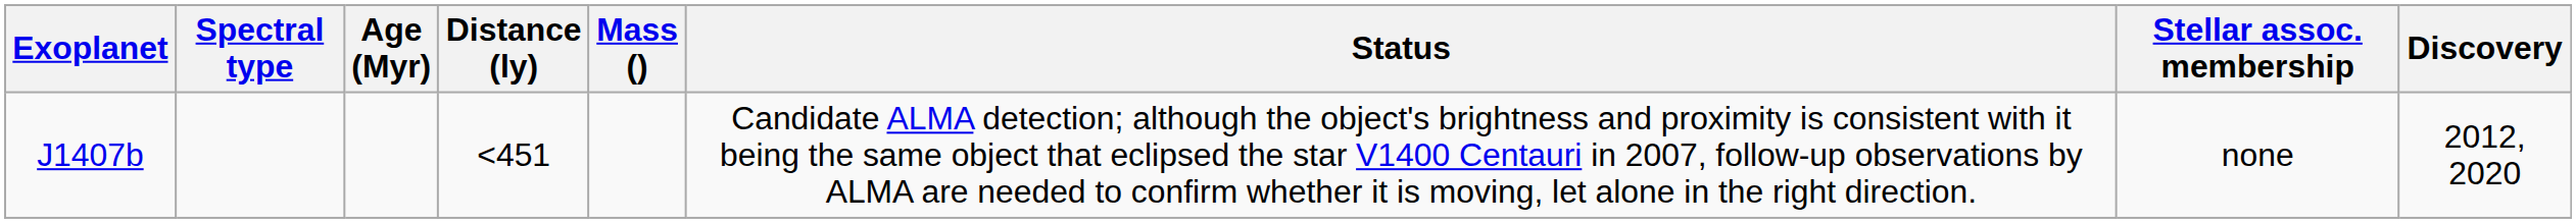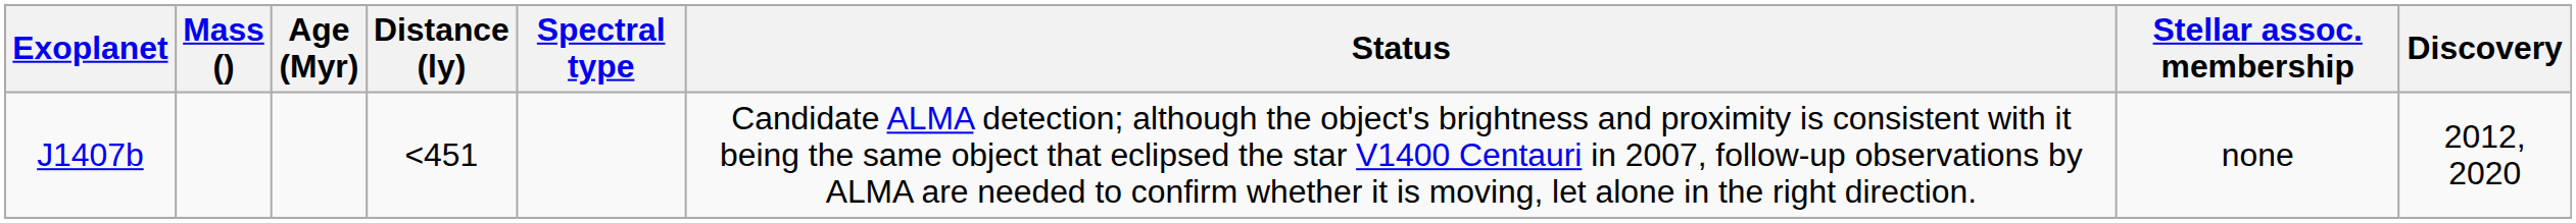columns swapped: Mass () <-> Spectral type
